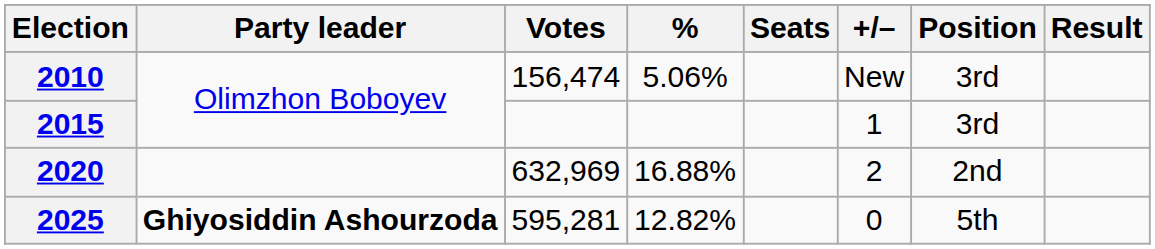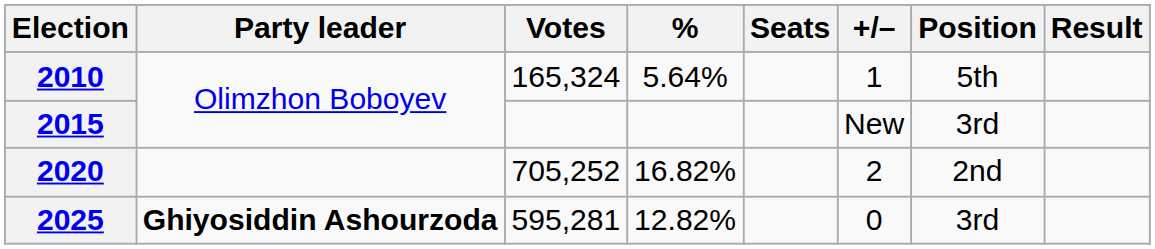2010 | Votes: 156,474 -> 165,324
2010 | %: 5.06% -> 5.64%
2010 | +/–: New -> 1
2010 | Position: 3rd -> 5th
2015 | +/–: 1 -> New
2020 | Votes: 632,969 -> 705,252
2020 | %: 16.88% -> 16.82%
2025 | Position: 5th -> 3rd
